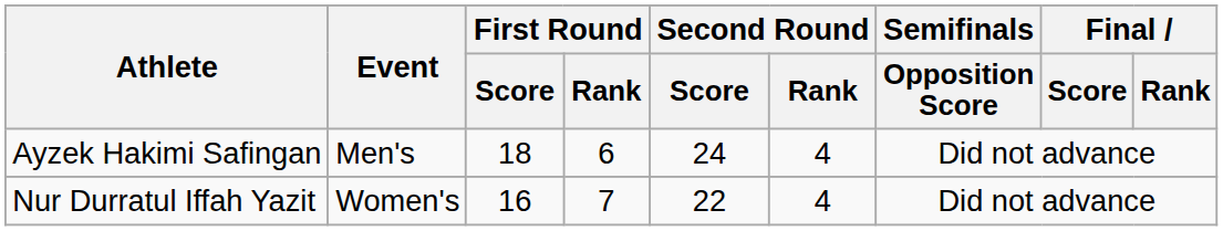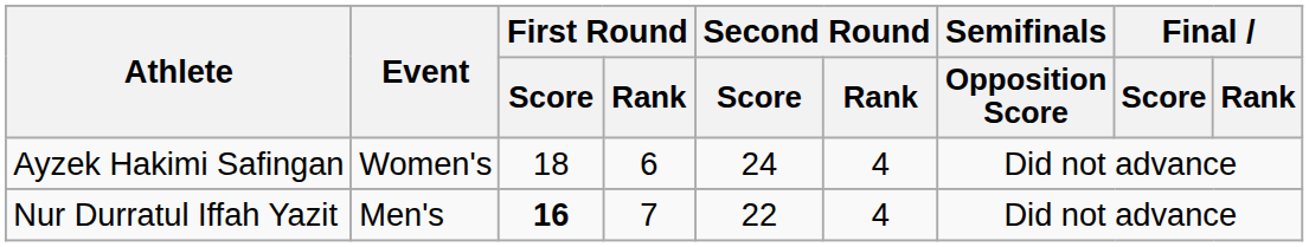Ayzek Hakimi Safingan | Event: Men's -> Women's
Nur Durratul Iffah Yazit | Event: Women's -> Men's
Nur Durratul Iffah Yazit | First Round / Score: normal -> bold
